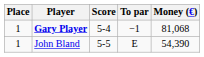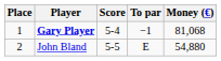John Bland | Place: 1 -> 2
John Bland | Money (€): 54,390 -> 54,880
